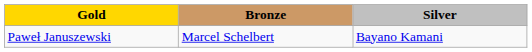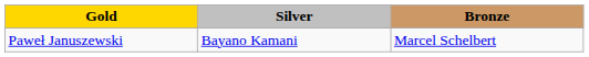columns swapped: Silver <-> Bronze
